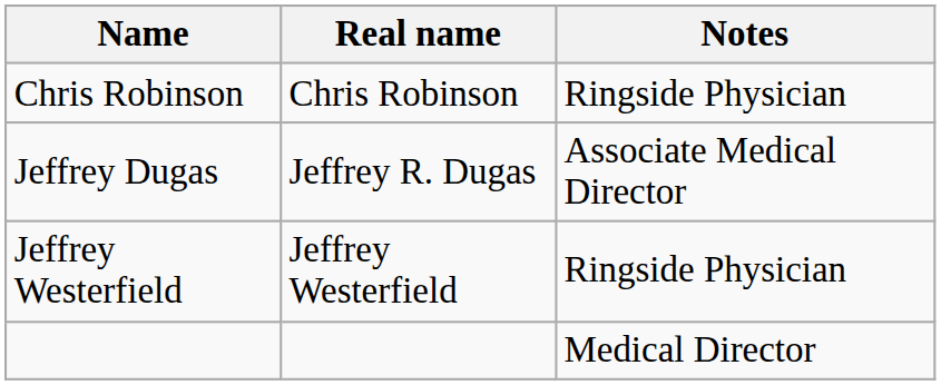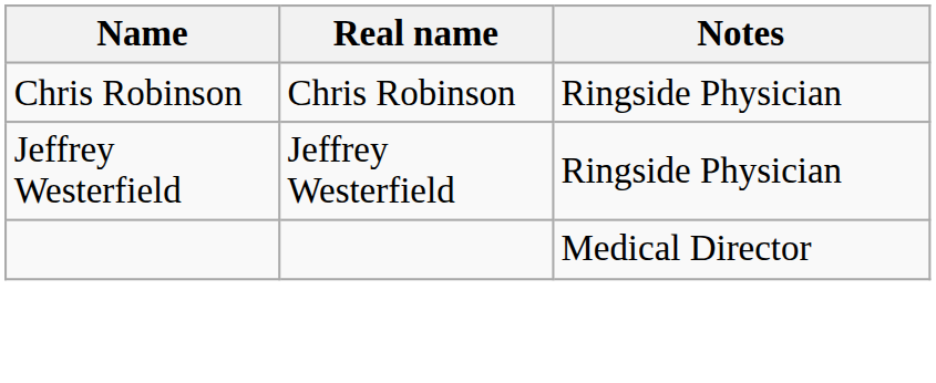- row: Jeffrey Dugas | Jeffrey R. Dugas | Associate Medical Director
